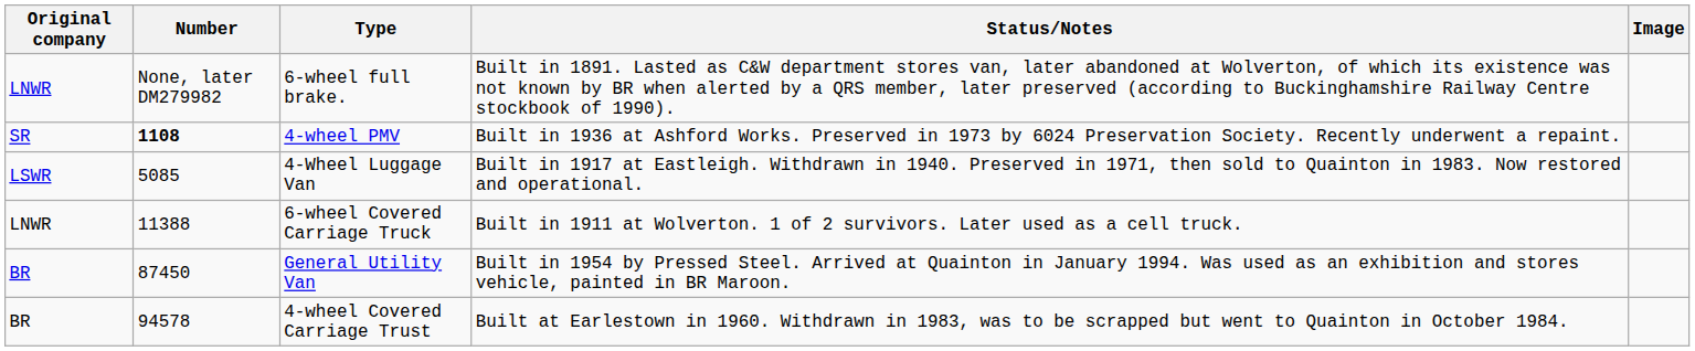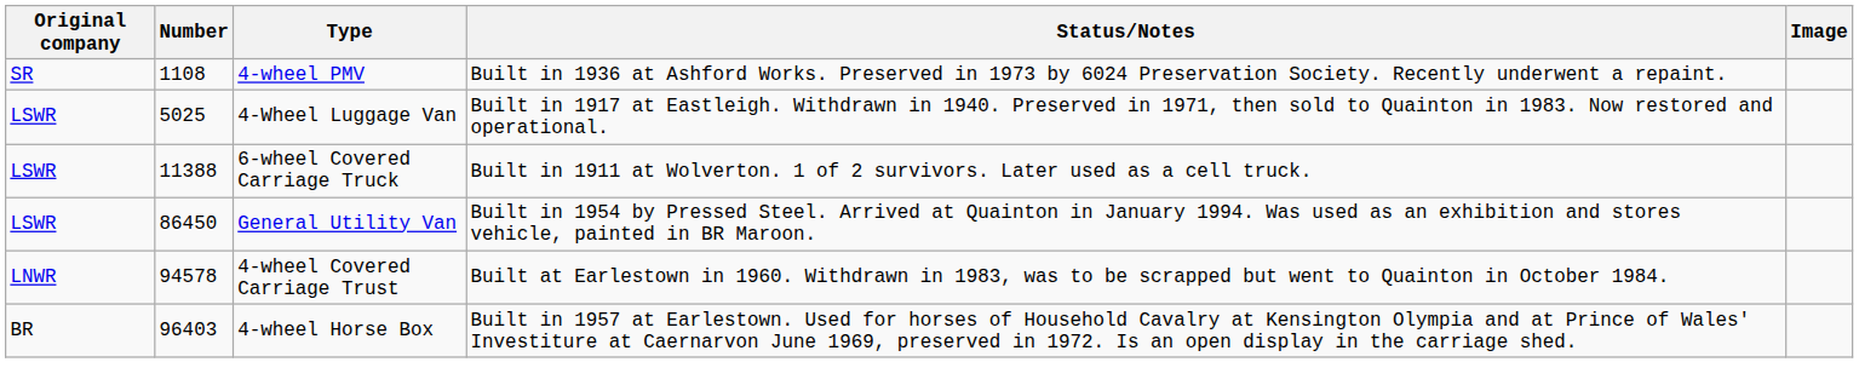- row: LNWR | None, later DM279982 | 6-wheel full brake. | Built in 1891. Lasted as C&W department stores van, later abandoned at Wolverton, of which its existence was not known by BR when alerted by a QRS member, later preserved (according to Buckinghamshire Railway Centre stockbook of 1990).
4-wheel PMV | Number: bold -> normal
4-Wheel Luggage Van | Number: 5085 -> 5025
6-wheel Covered Carriage Truck | Original company: LNWR -> LSWR
General Utility Van | Original company: BR -> LSWR
General Utility Van | Number: 87450 -> 86450
4-wheel Covered Carriage Trust | Original company: BR -> LNWR
+ row: BR | 96403 | 4-wheel Horse Box | Built in 1957 at Earlestown. Used for horses of Household Cavalry at Kensington Olympia and at Prince of Wales' Investiture at Caernarvon June 1969, preserved in 1972. Is an open display in the carriage shed.
